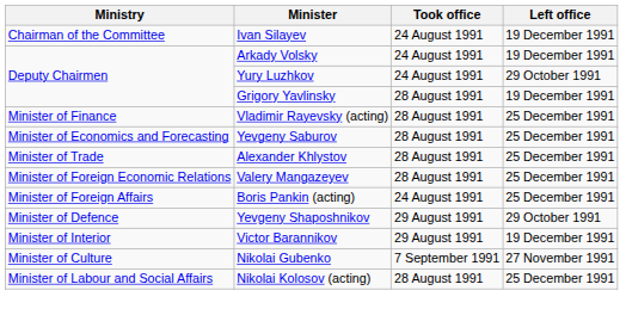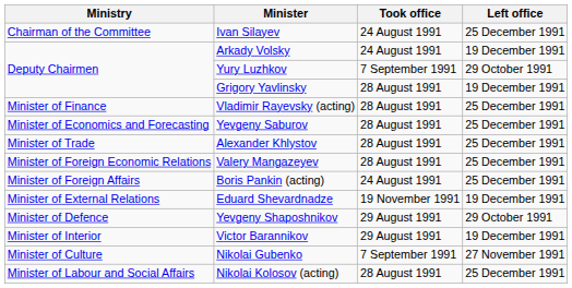Ivan Silayev | Left office: 19 December 1991 -> 25 December 1991
Yury Luzhkov | Took office: 24 August 1991 -> 7 September 1991
+ row: Minister of External Relations | Eduard Shevardnadze | 19 November 1991 | 19 December 1991
